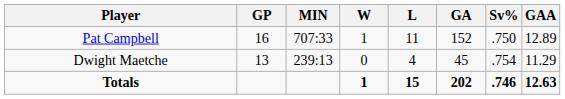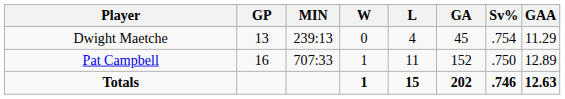rows swapped: Pat Campbell <-> Dwight Maetche
